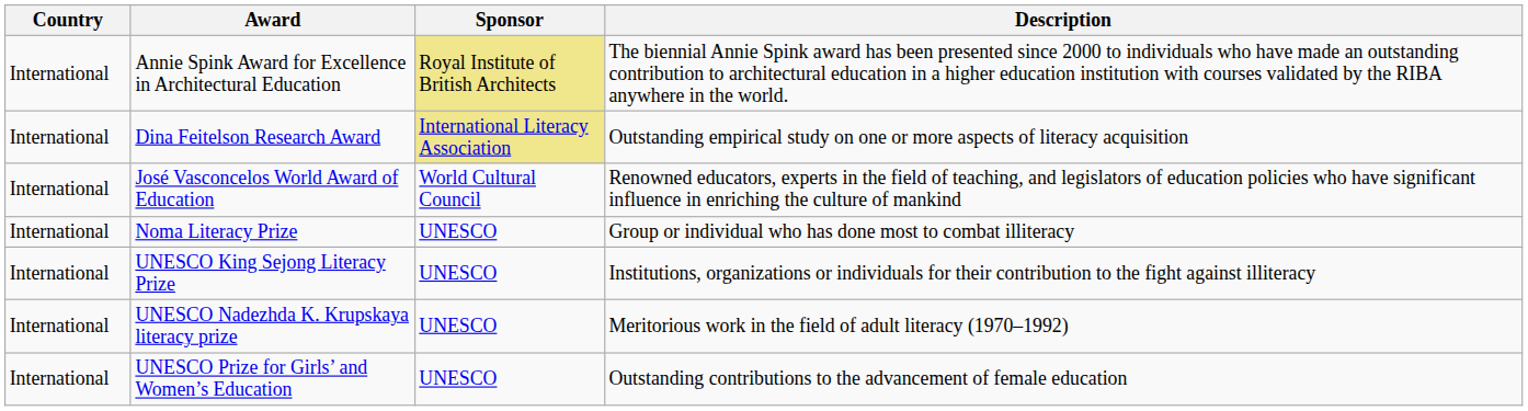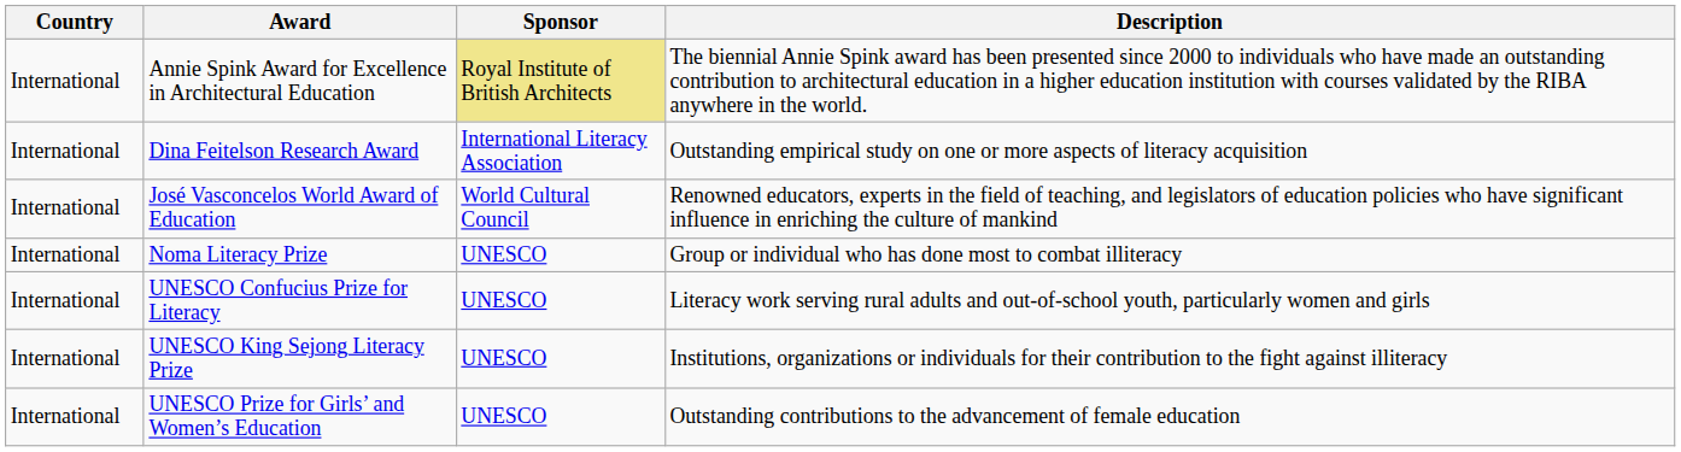Dina Feitelson Research Award | Sponsor: khaki background -> no background
+ row: International | UNESCO Confucius Prize for Literacy | UNESCO | Literacy work serving rural adults and out-of-school youth, particularly women and girls
- row: International | UNESCO Nadezhda K. Krupskaya literacy prize | UNESCO | Meritorious work in the field of adult literacy (1970–1992)
